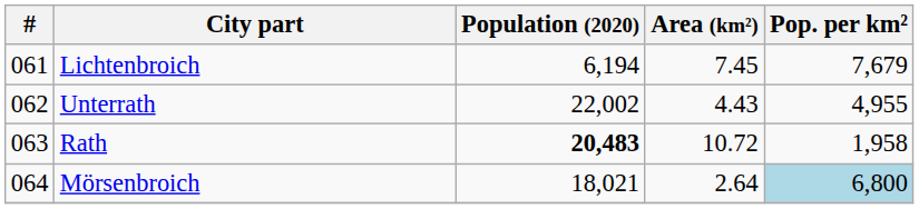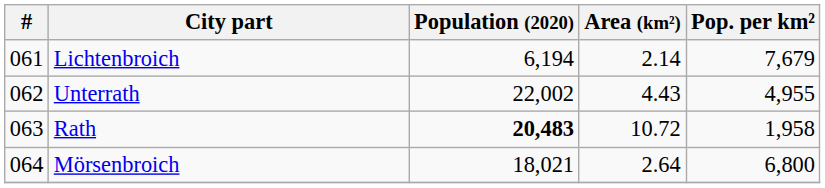Lichtenbroich | Area (km²): 7.45 -> 2.14
Mörsenbroich | Pop. per km²: lightblue background -> no background
